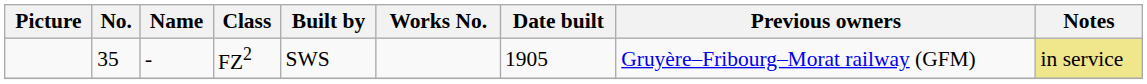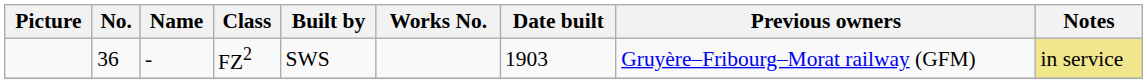FZ2 | No.: 35 -> 36
FZ2 | Date built: 1905 -> 1903
